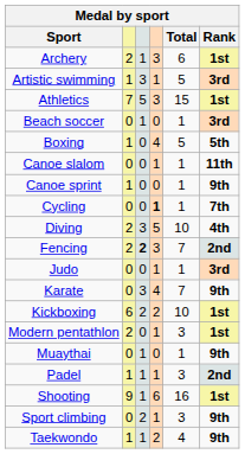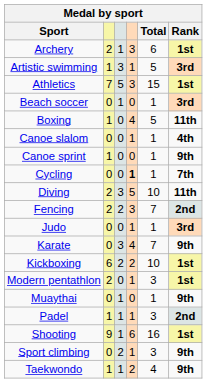Boxing | Rank: 5th -> 11th
Canoe slalom | Rank: 11th -> 4th
Diving | Rank: 4th -> 11th
Fencing | column 3: bold -> normal
